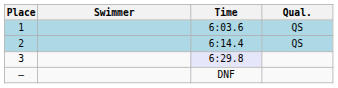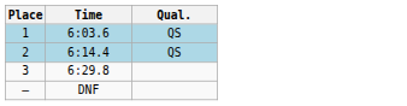- column: Swimmer
3 | Time: lavender background -> no background
